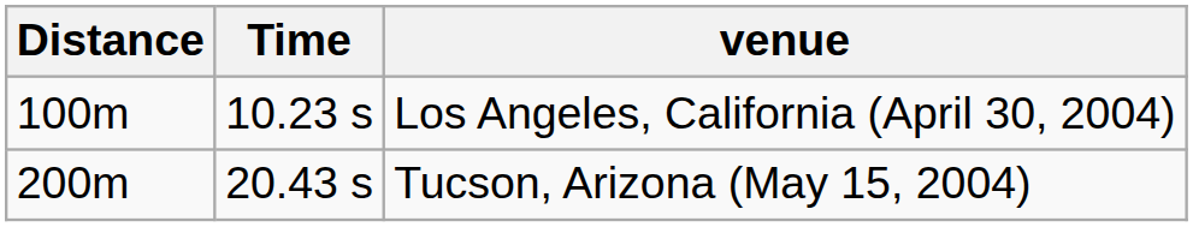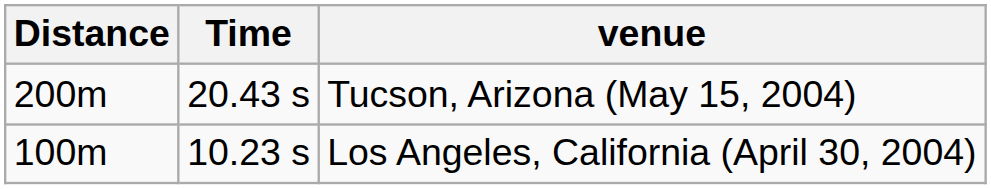rows swapped: Los Angeles, California (April 30, 2004) <-> Tucson, Arizona (May 15, 2004)
